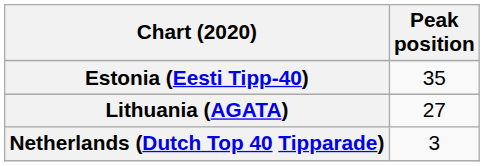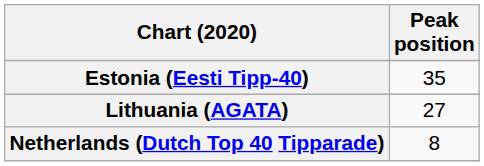Netherlands (Dutch Top 40 Tipparade) | Peak position: 3 -> 8
